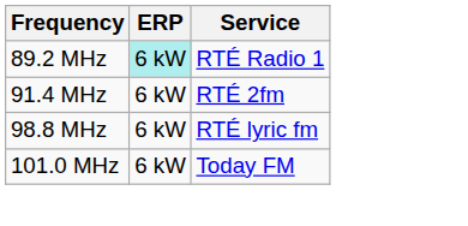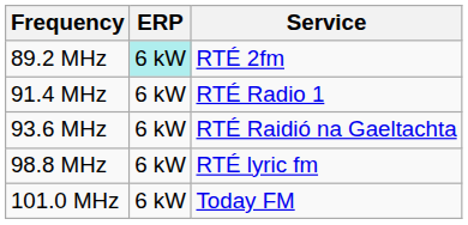89.2 MHz | Service: RTÉ Radio 1 -> RTÉ 2fm
91.4 MHz | Service: RTÉ 2fm -> RTÉ Radio 1
+ row: 93.6 MHz | 6 kW | RTÉ Raidió na Gaeltachta
